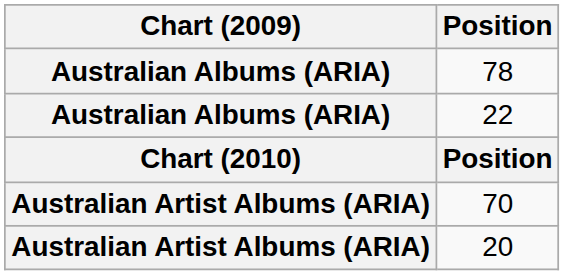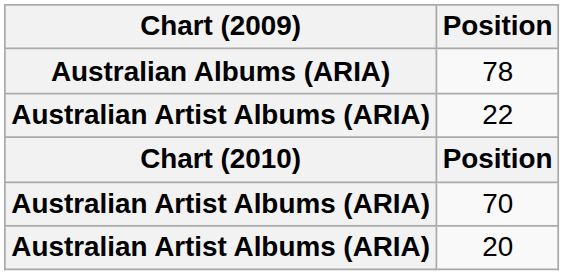22 | Chart (2009): Australian Albums (ARIA) -> Australian Artist Albums (ARIA)
